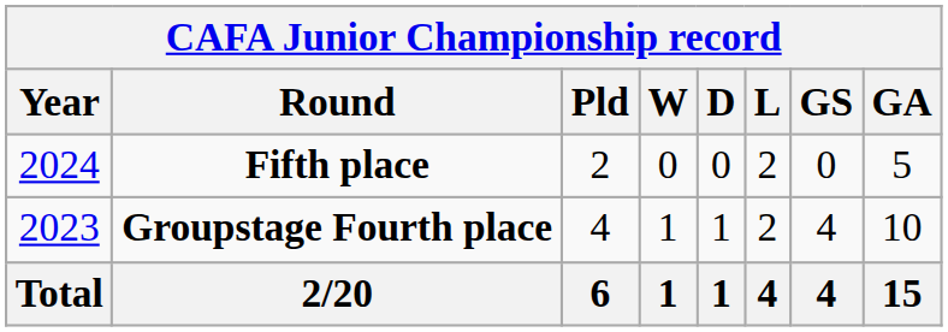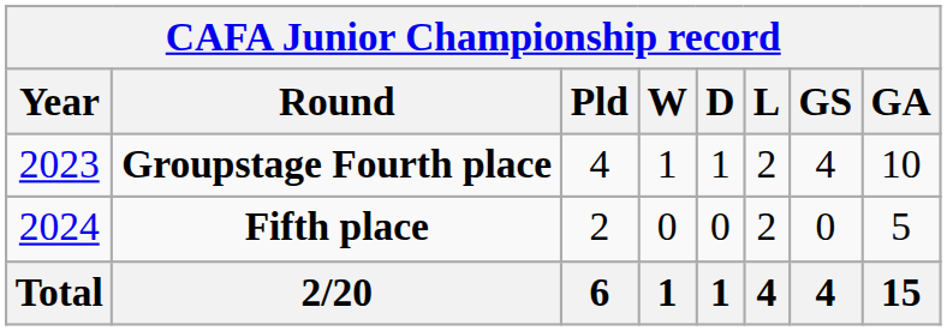rows swapped: Groupstage Fourth place <-> Fifth place
